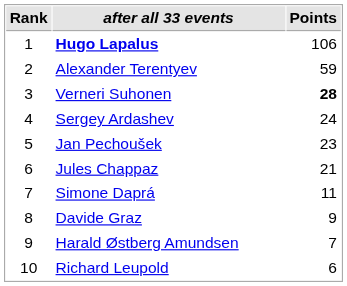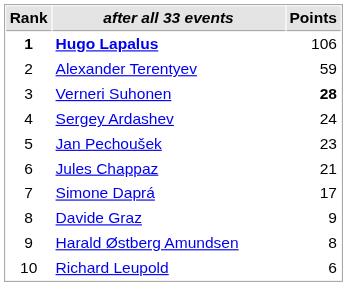Hugo Lapalus | Rank: normal -> bold
Simone Daprá | Points: 11 -> 17
Harald Østberg Amundsen | Points: 7 -> 8
